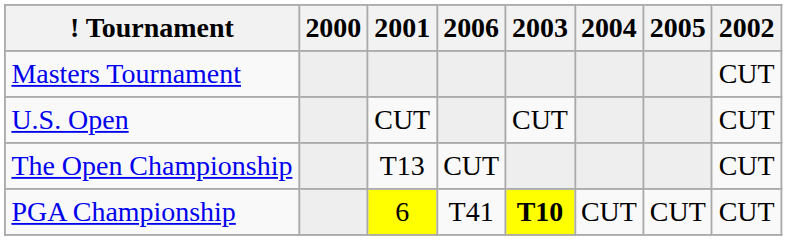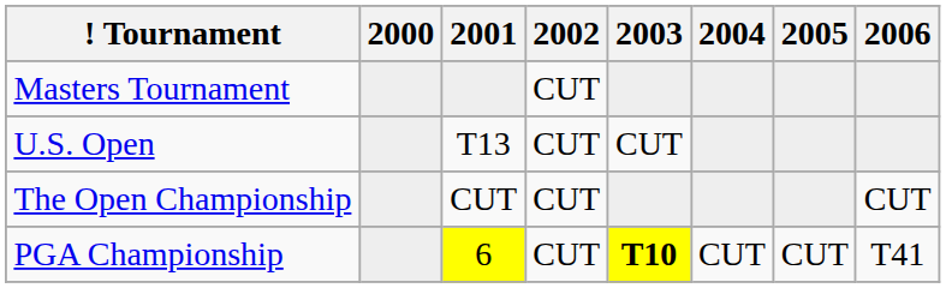columns swapped: 2002 <-> 2006
U.S. Open | 2001: CUT -> T13
The Open Championship | 2001: T13 -> CUT
